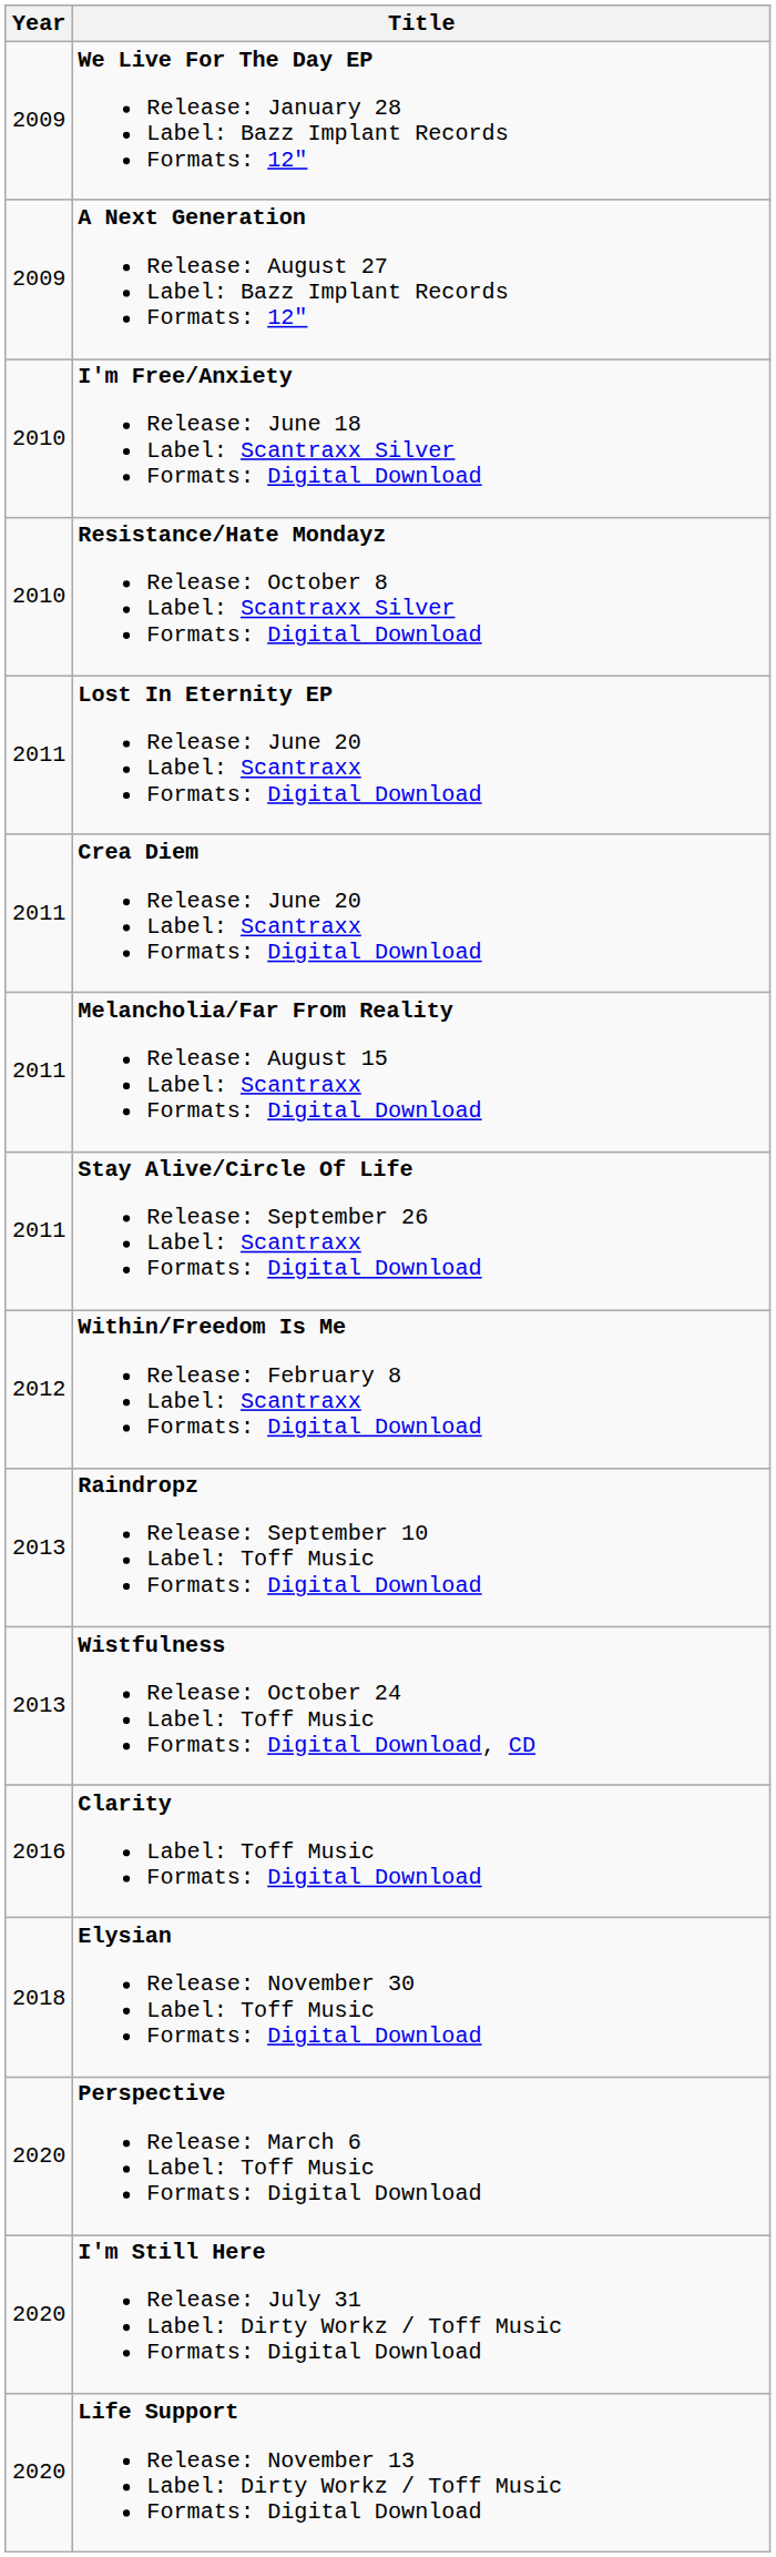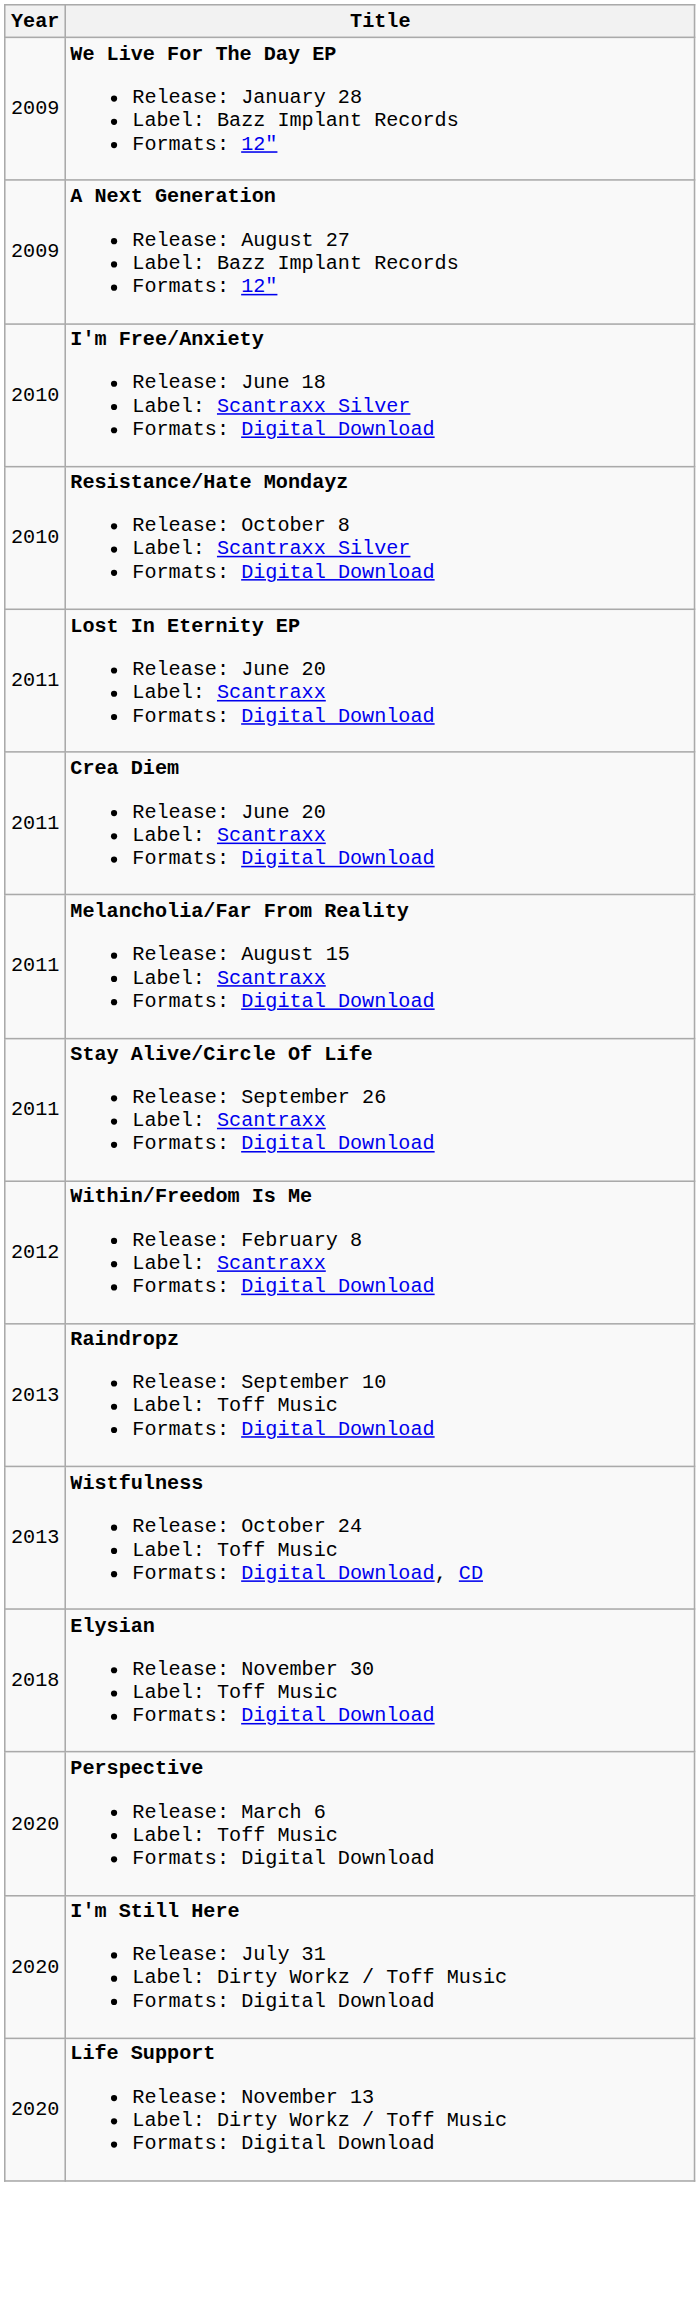- row: 2016 | Clarity Label: Toff Music Formats: Digital Download
